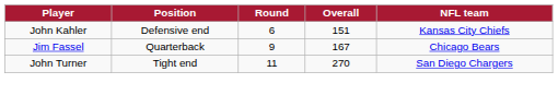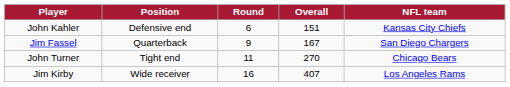Jim Fassel | NFL team: Chicago Bears -> San Diego Chargers
John Turner | NFL team: San Diego Chargers -> Chicago Bears
+ row: Jim Kirby | Wide receiver | 16 | 407 | Los Angeles Rams
